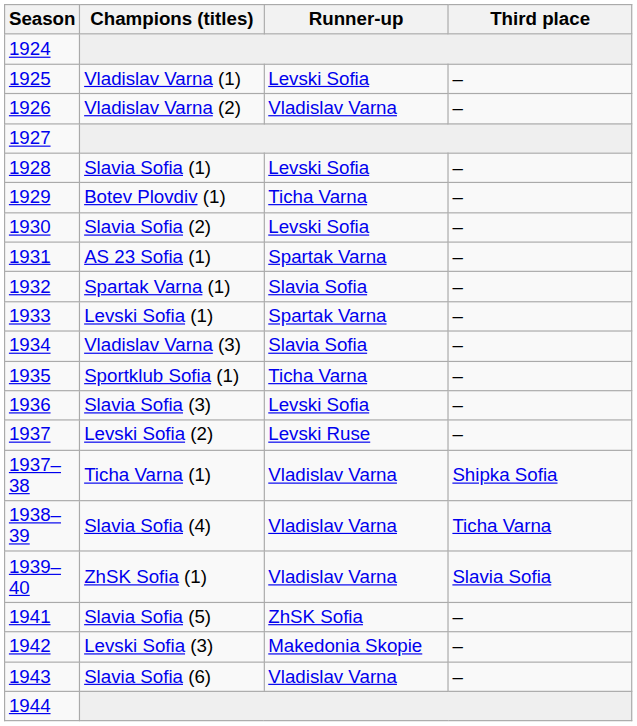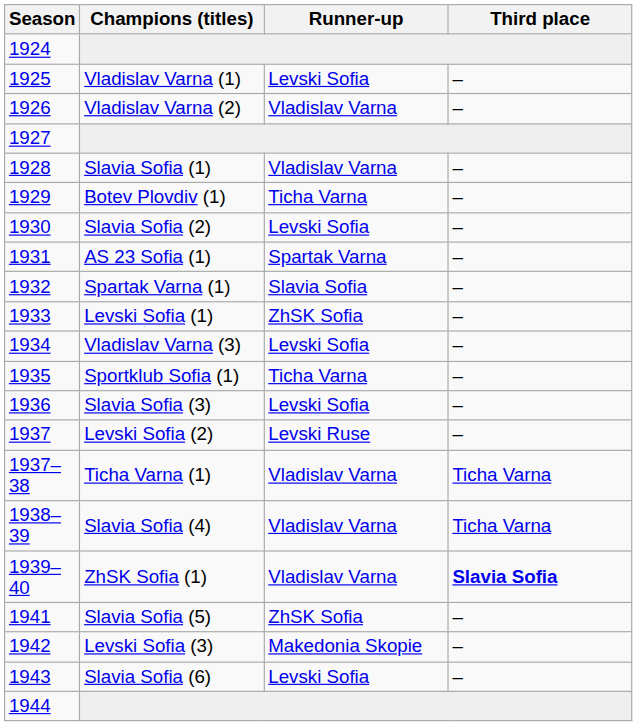Slavia Sofia (1) | Runner-up: Levski Sofia -> Vladislav Varna
Levski Sofia (1) | Runner-up: Spartak Varna -> ZhSK Sofia
Vladislav Varna (3) | Runner-up: Slavia Sofia -> Levski Sofia
Ticha Varna (1) | Third place: Shipka Sofia -> Ticha Varna
ZhSK Sofia (1) | Third place: normal -> bold
Slavia Sofia (6) | Runner-up: Vladislav Varna -> Levski Sofia
